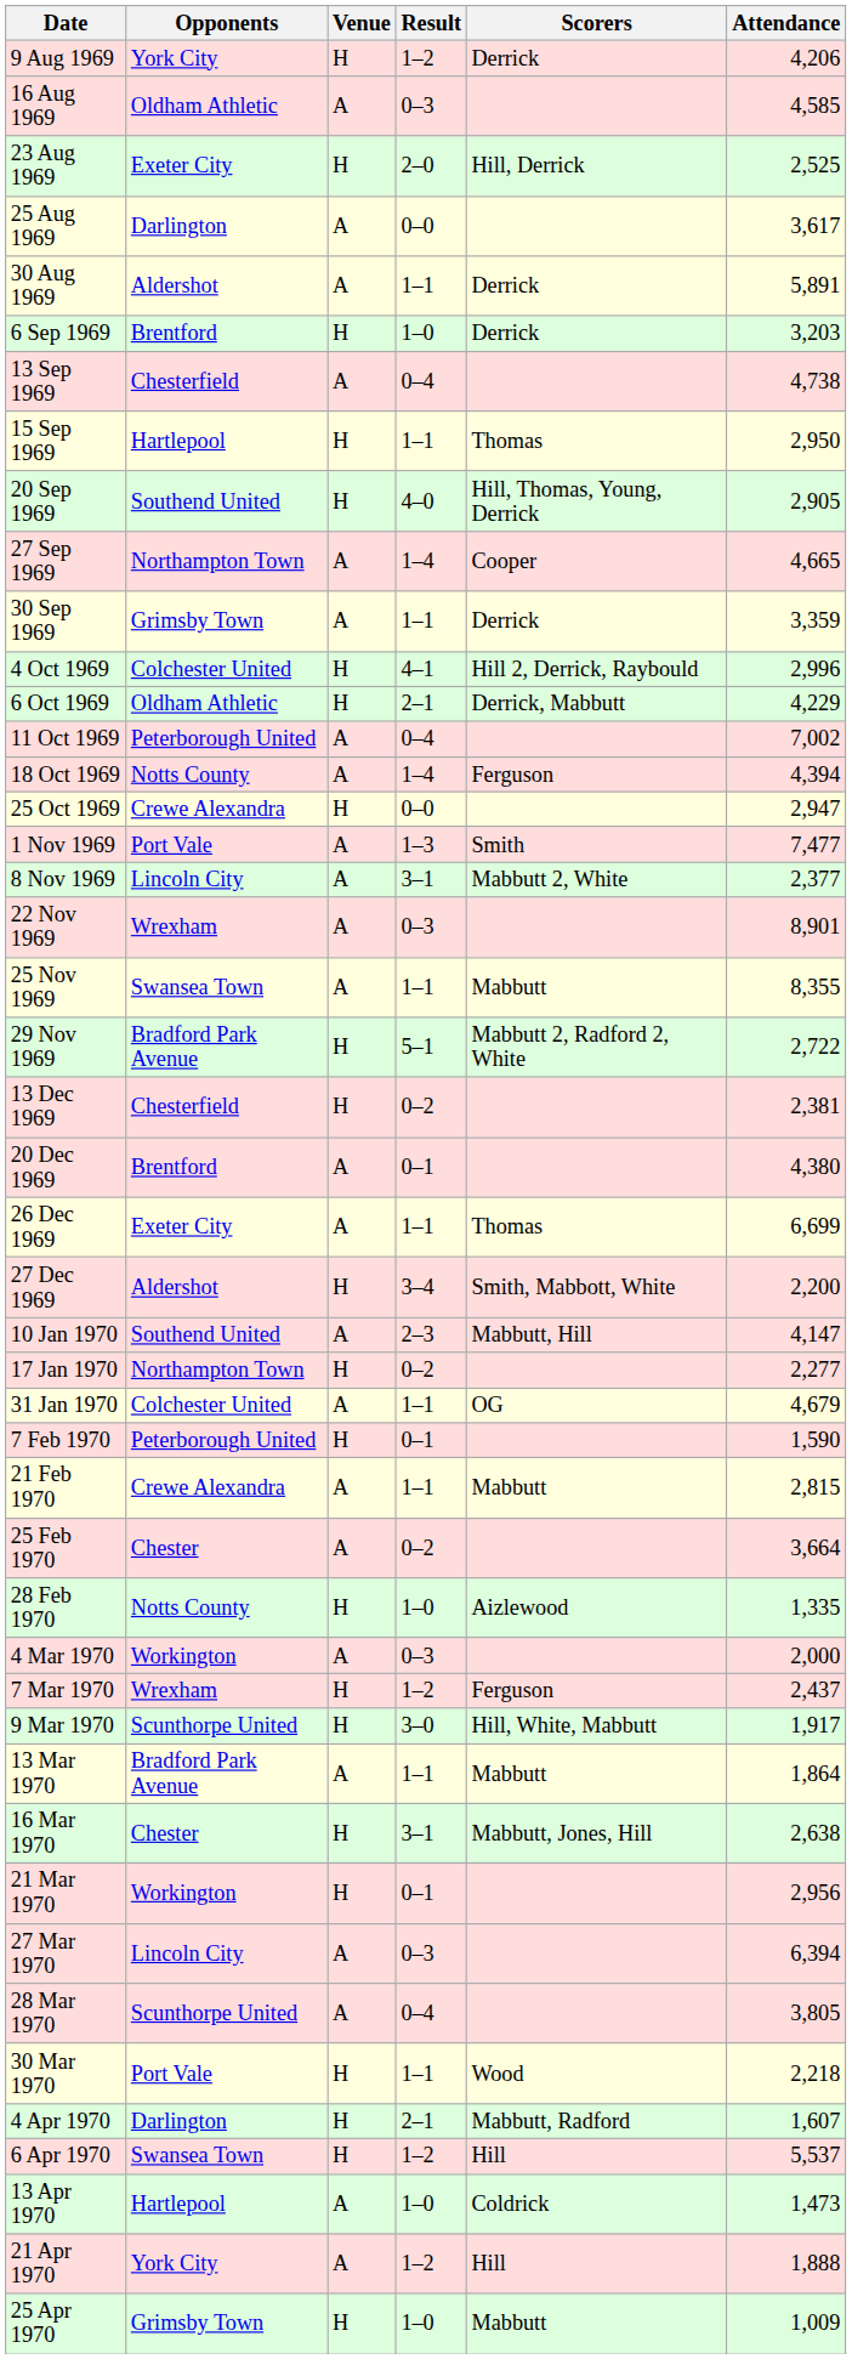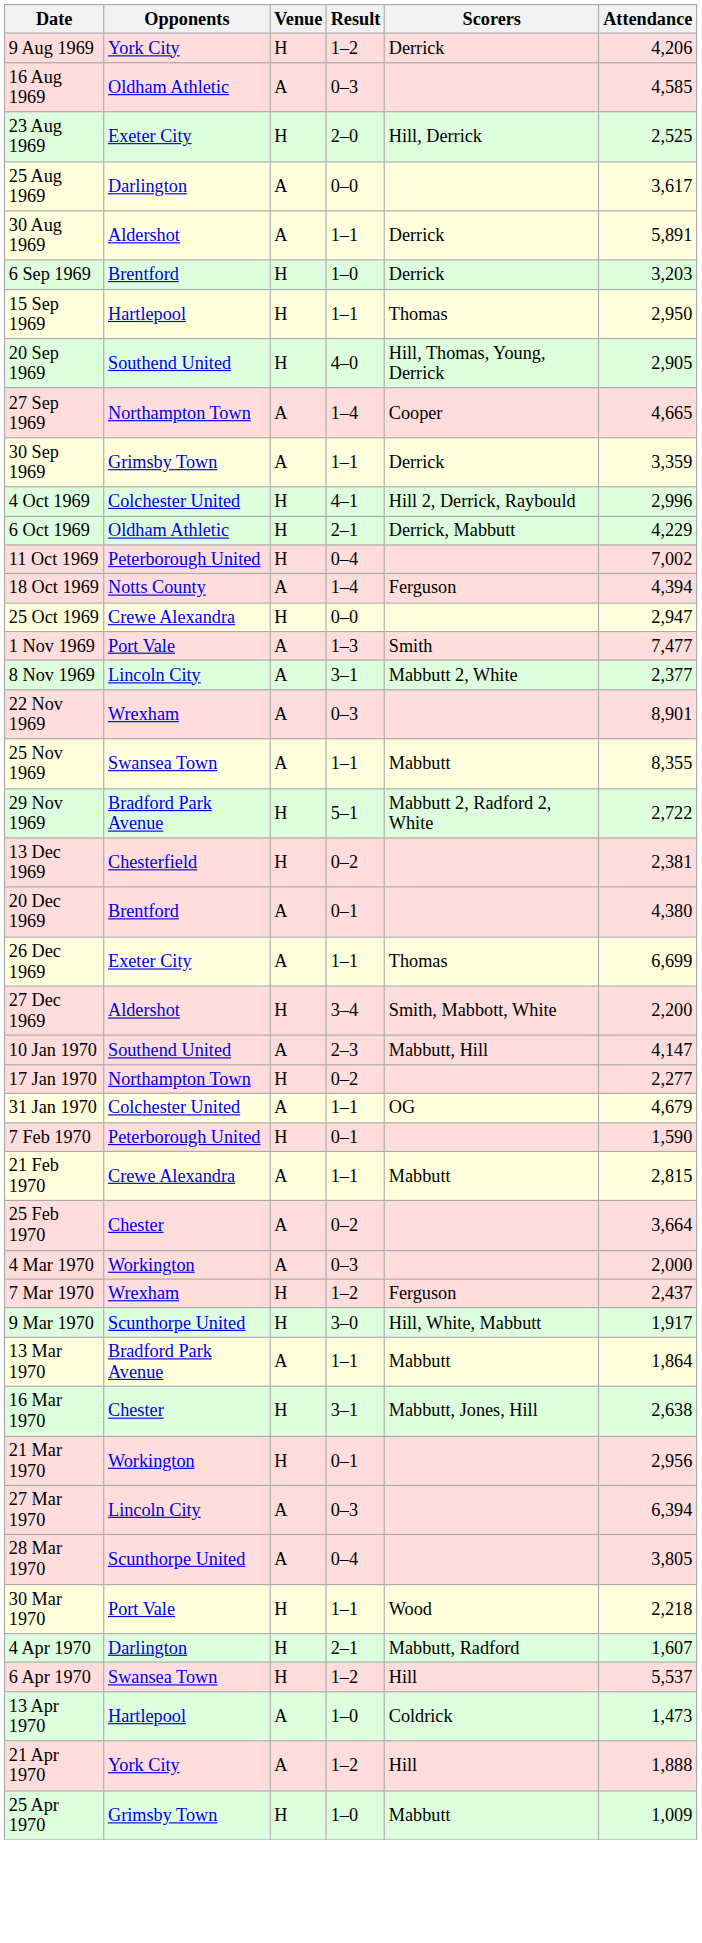- row: 13 Sep 1969 | Chesterfield | A | 0–4 | 4,738
11 Oct 1969 | Venue: A -> H
- row: 28 Feb 1970 | Notts County | H | 1–0 | Aizlewood | 1,335
